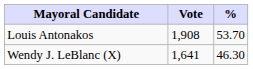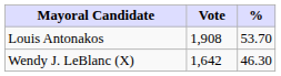Wendy J. LeBlanc (X) | Vote: 1,641 -> 1,642
